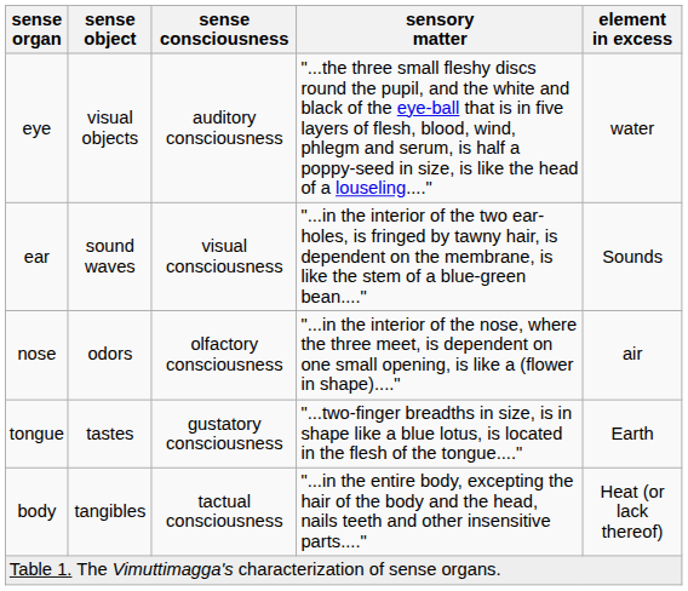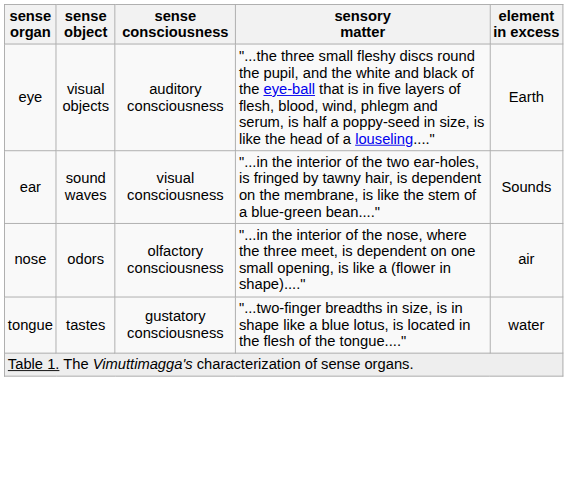eye | element in excess: water -> Earth
tongue | element in excess: Earth -> water
- row: body | tangibles | tactual consciousness | "...in the entire body, excepting the hair of the body and the head, nails teeth and other insensitive parts...." | Heat (or lack thereof)
